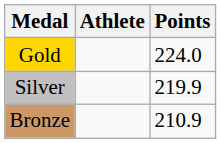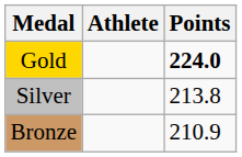Gold | Points: normal -> bold
Silver | Points: 219.9 -> 213.8
